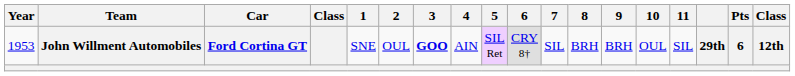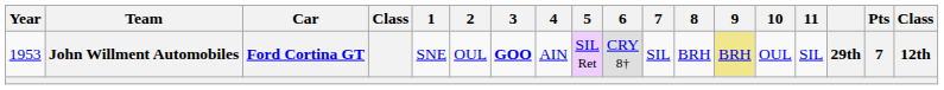John Willment Automobiles | 9: no background -> khaki background
John Willment Automobiles | Pts: 6 -> 7
